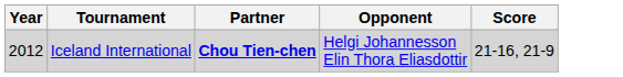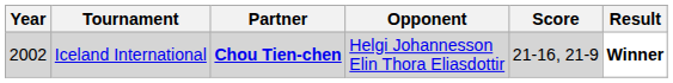+ column: Result | Winner
Iceland International | Year: 2012 -> 2002
